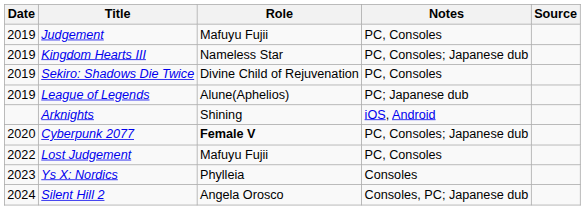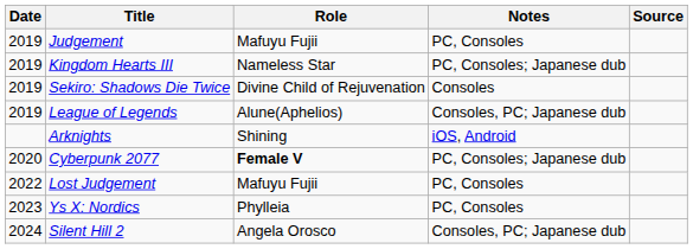Sekiro: Shadows Die Twice | Notes: PC, Consoles -> Consoles
League of Legends | Notes: PC; Japanese dub -> Consoles, PC; Japanese dub
Ys X: Nordics | Notes: Consoles -> PC, Consoles
